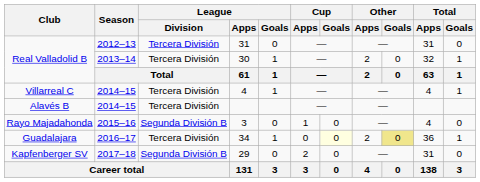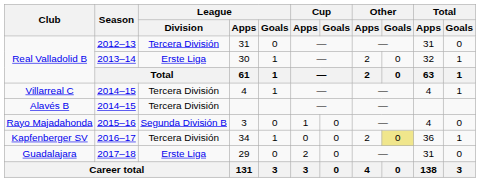30 | League / Division: Tercera División -> Erste Liga
34 | Club: Guadalajara -> Kapfenberger SV
34 | Cup / Goals: lightyellow background -> no background
29 | Club: Kapfenberger SV -> Guadalajara
29 | League / Division: Segunda División B -> Erste Liga
